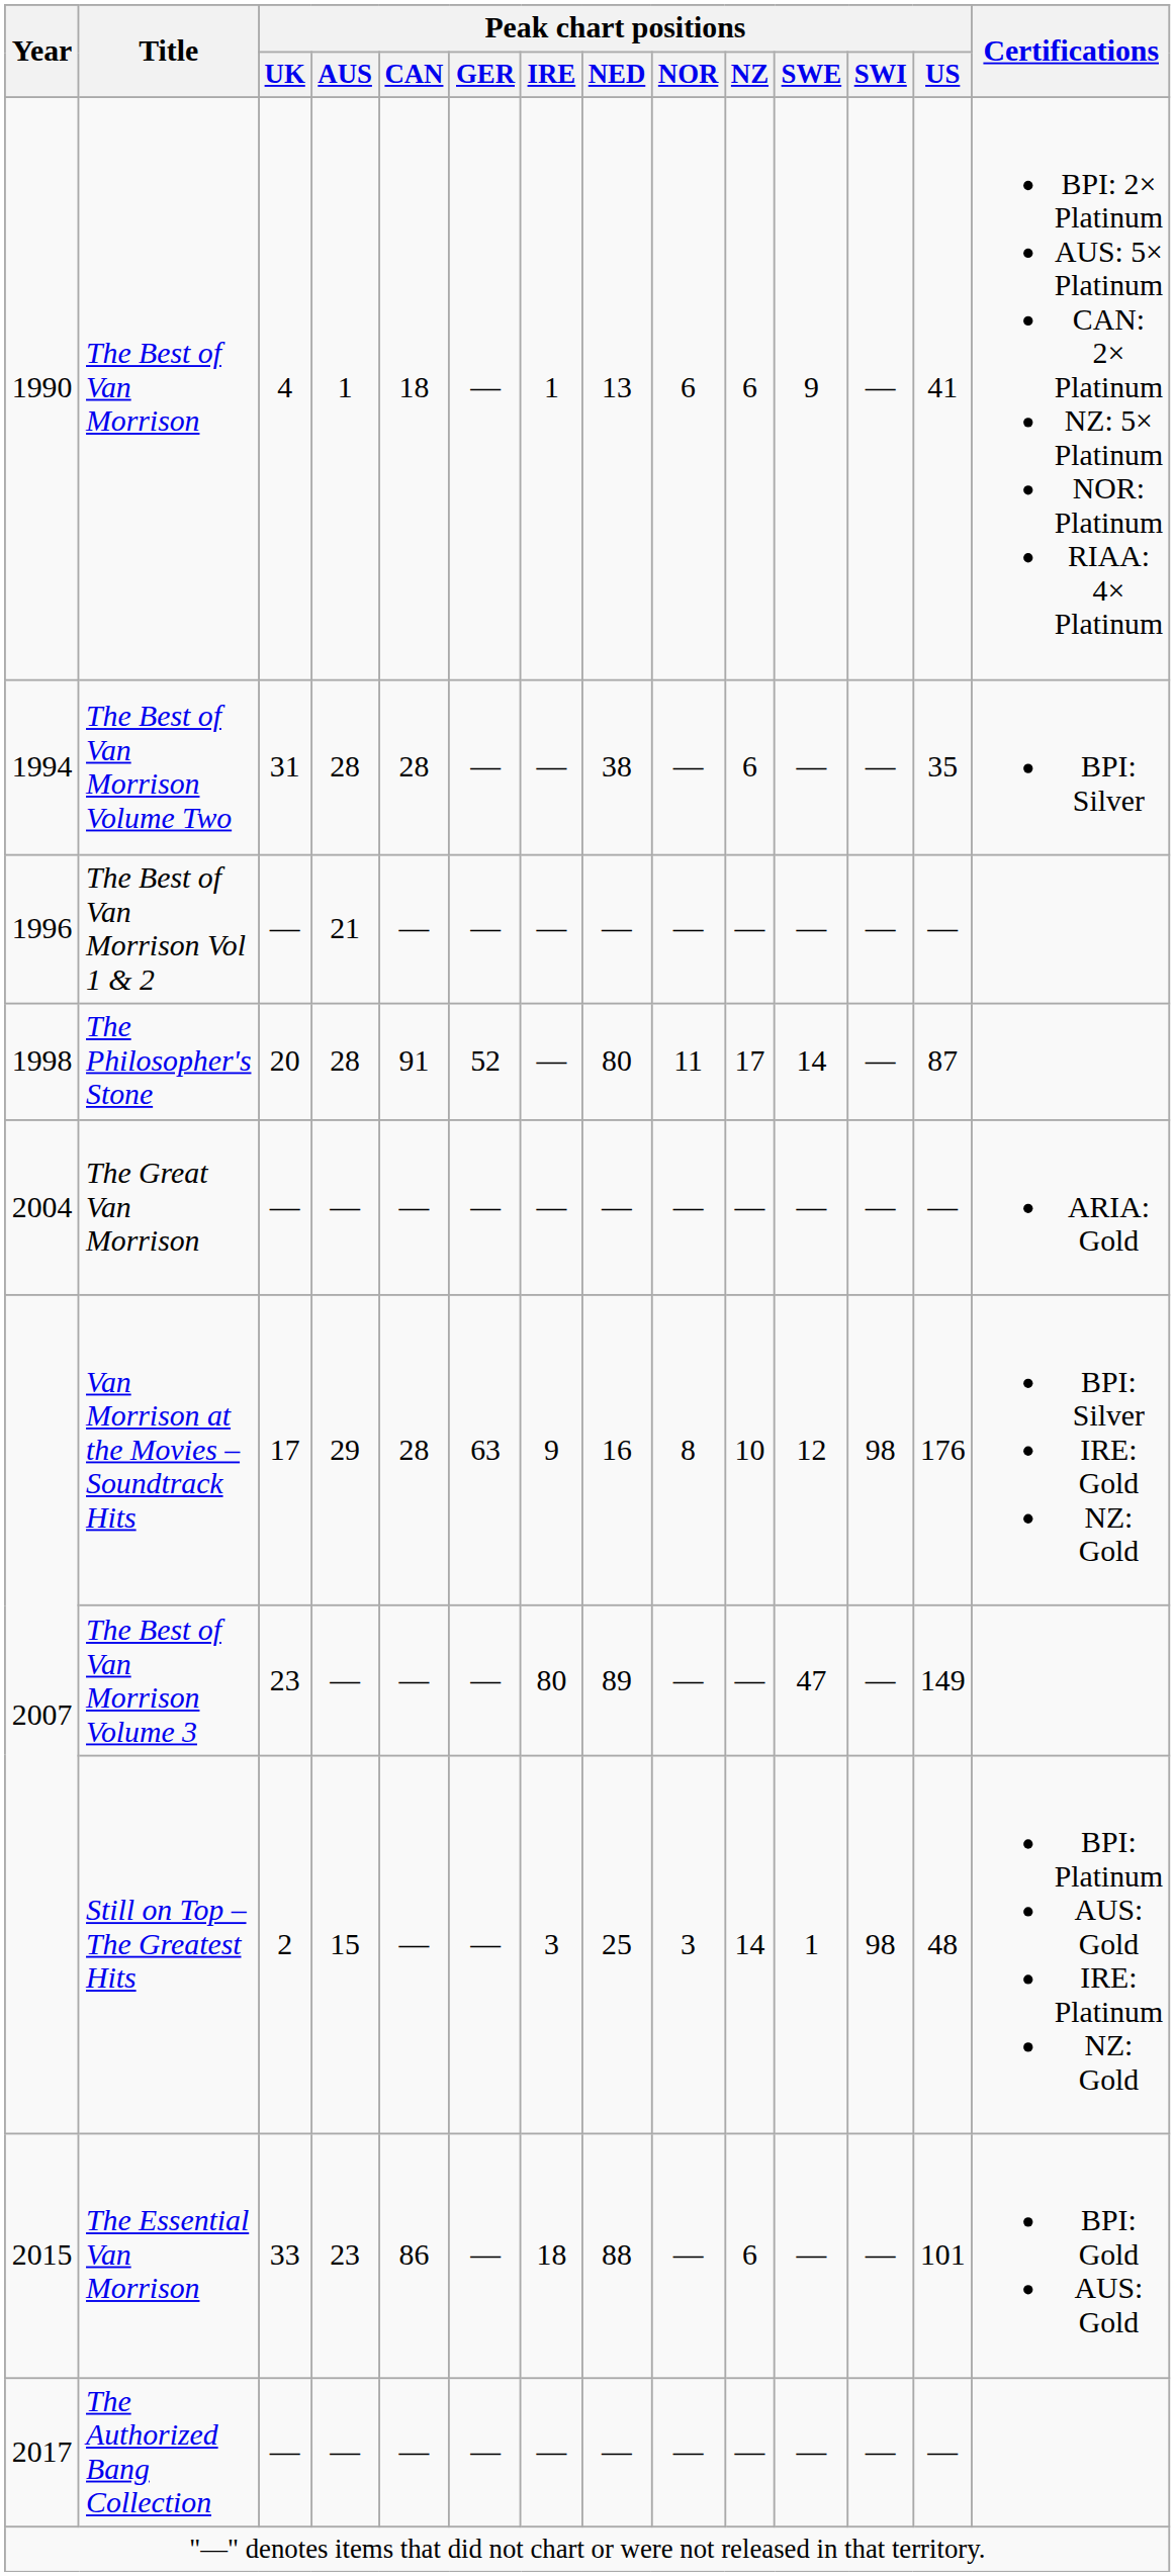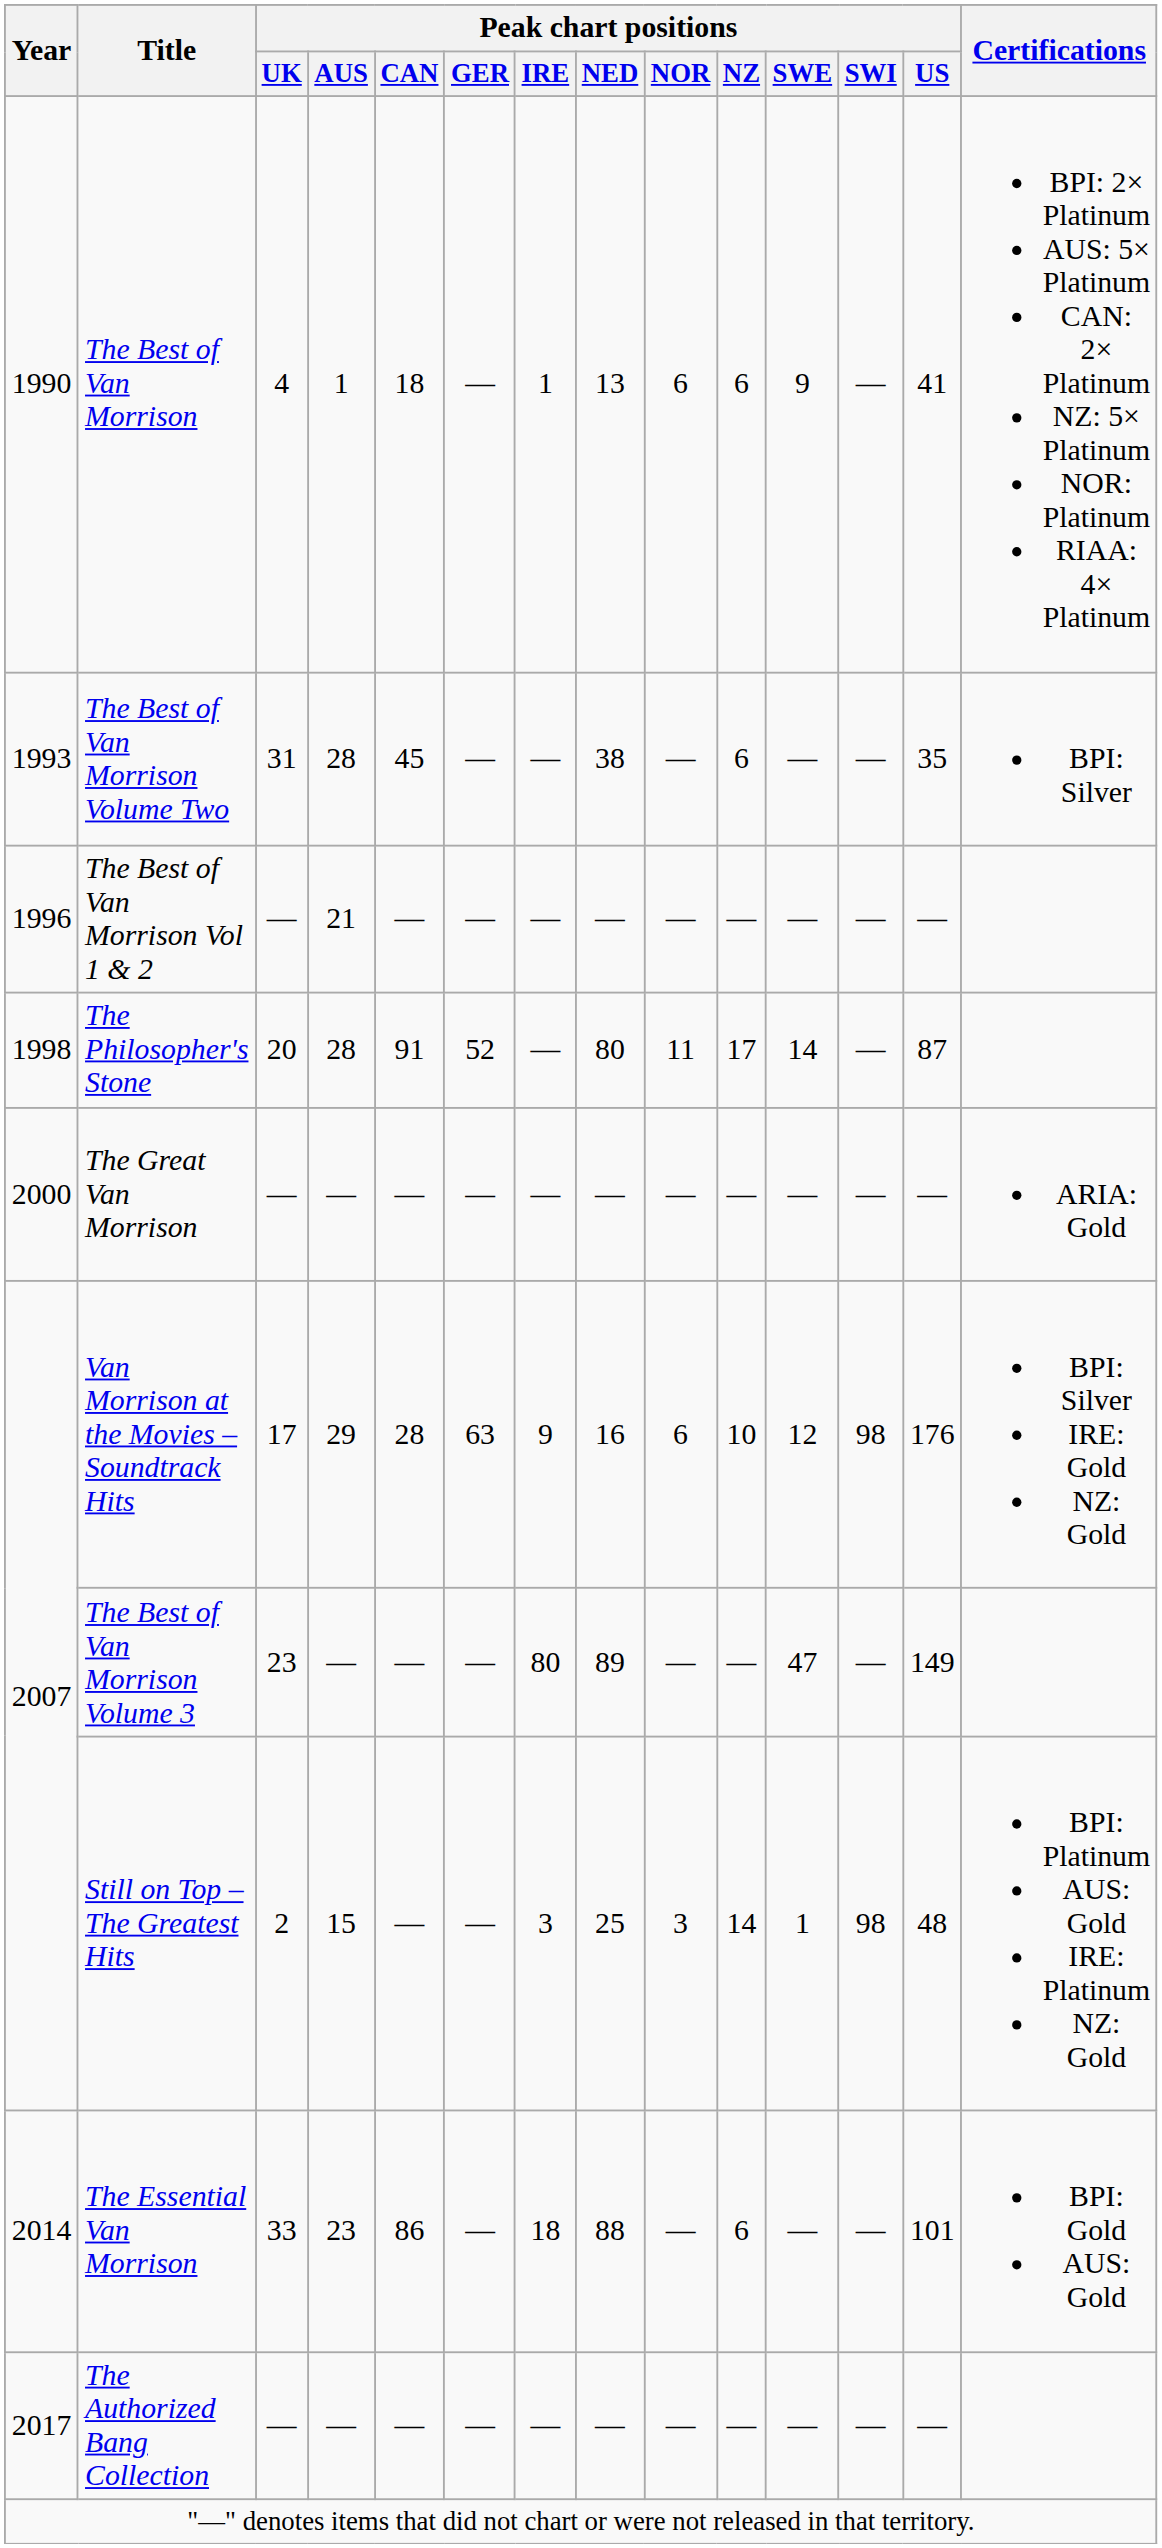The Best of Van Morrison Volume Two | Year: 1994 -> 1993
The Best of Van Morrison Volume Two | Peak chart positions / CAN: 28 -> 45
The Great Van Morrison | Year: 2004 -> 2000
Van Morrison at the Movies – Soundtrack Hits | Peak chart positions / NOR: 8 -> 6
The Essential Van Morrison | Year: 2015 -> 2014
